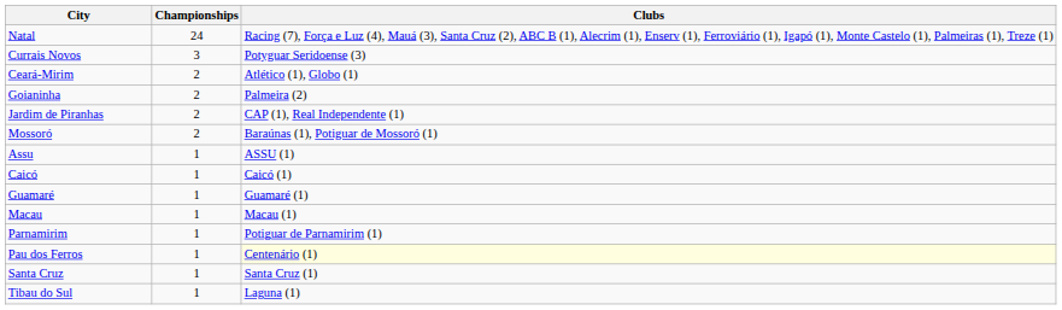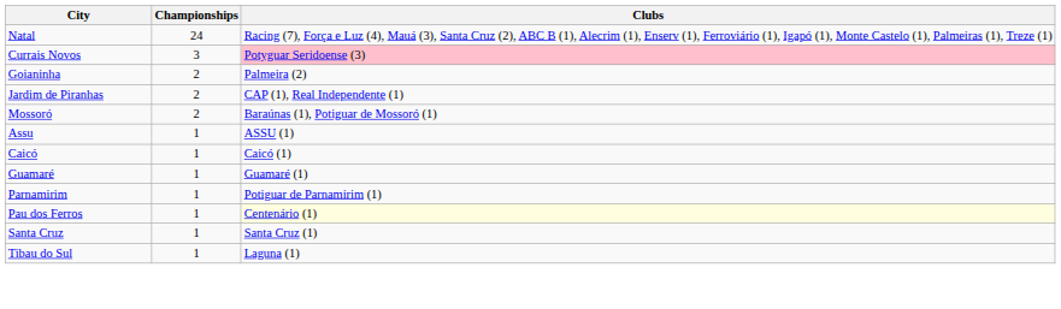Currais Novos | Clubs: no background -> pink background
- row: Ceará-Mirim | 2 | Atlético (1), Globo (1)
- row: Macau | 1 | Macau (1)
